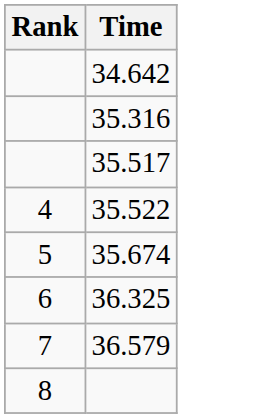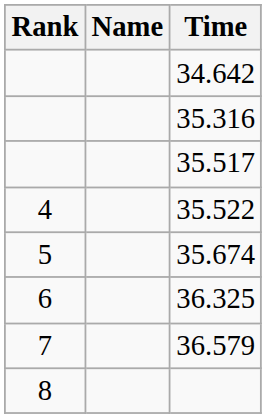+ column: Name
